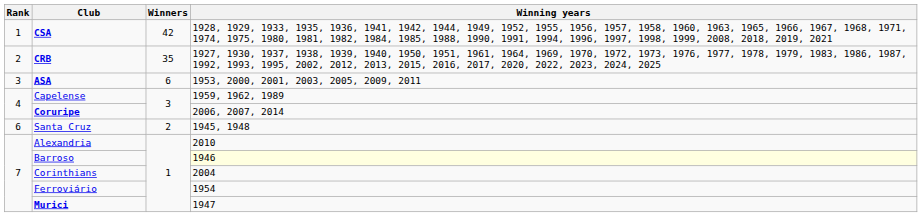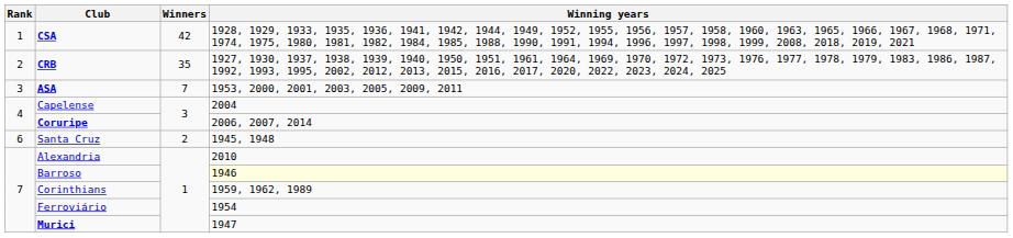ASA | Winners: 6 -> 7
Capelense | Winning years: 1959, 1962, 1989 -> 2004
Corinthians | Winning years: 2004 -> 1959, 1962, 1989
